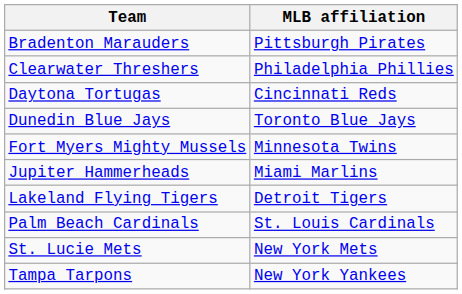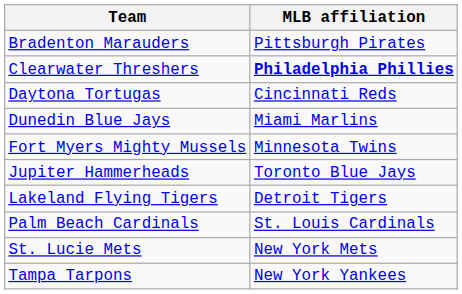Clearwater Threshers | MLB affiliation: normal -> bold
Dunedin Blue Jays | MLB affiliation: Toronto Blue Jays -> Miami Marlins
Jupiter Hammerheads | MLB affiliation: Miami Marlins -> Toronto Blue Jays
